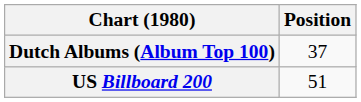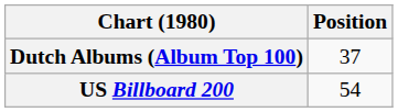US Billboard 200 | Position: 51 -> 54
